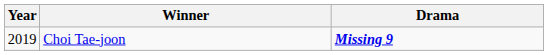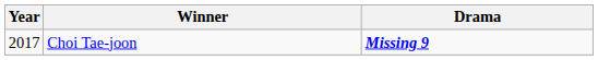Choi Tae-joon | Year: 2019 -> 2017
